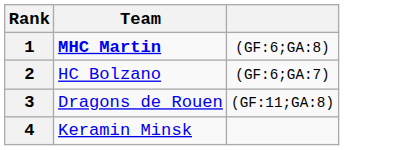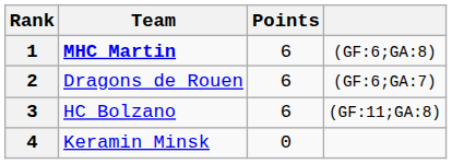+ column: Points | 6 | 6 | 6 | 0
2 | Team: HC Bolzano -> Dragons de Rouen
3 | Team: Dragons de Rouen -> HC Bolzano
